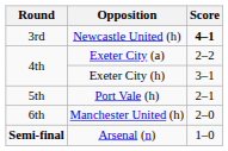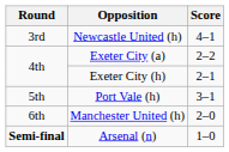Newcastle United (h) | Score: bold -> normal
Exeter City (h) | Score: 3–1 -> 2–1
Port Vale (h) | Score: 2–1 -> 3–1
